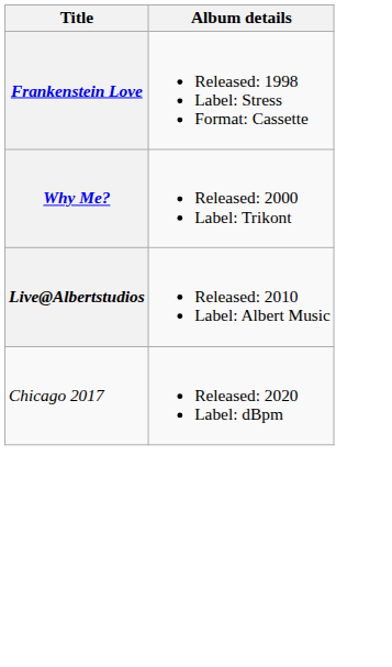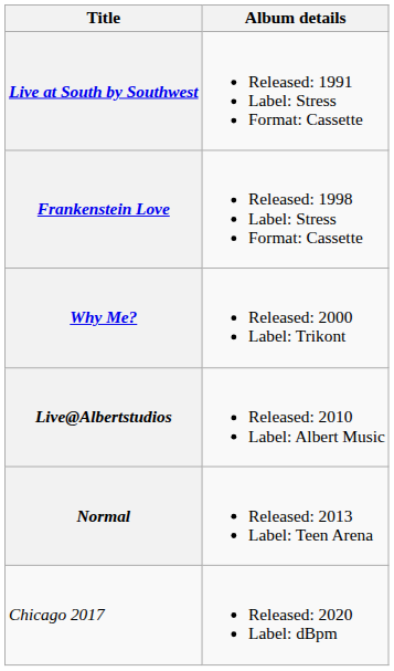+ row: Live at South by Southwest | Released: 1991 Label: Stress Format: Cassette
+ row: Normal | Released: 2013 Label: Teen Arena
